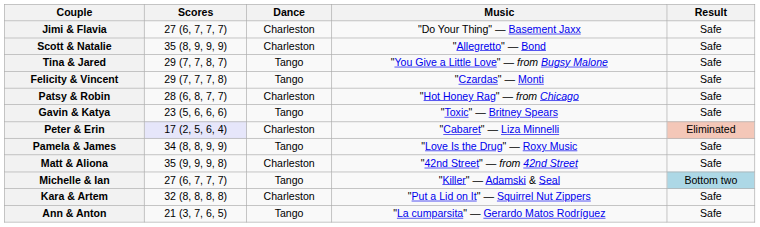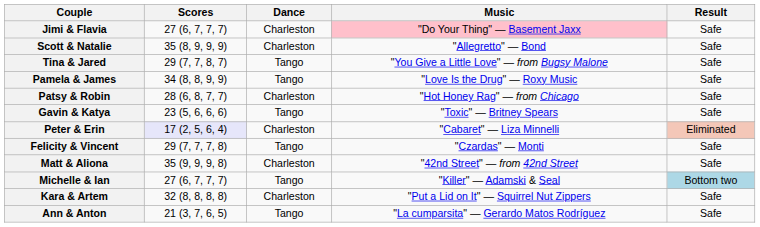Jimi & Flavia | Music: no background -> pink background
rows swapped: Felicity & Vincent <-> Pamela & James
